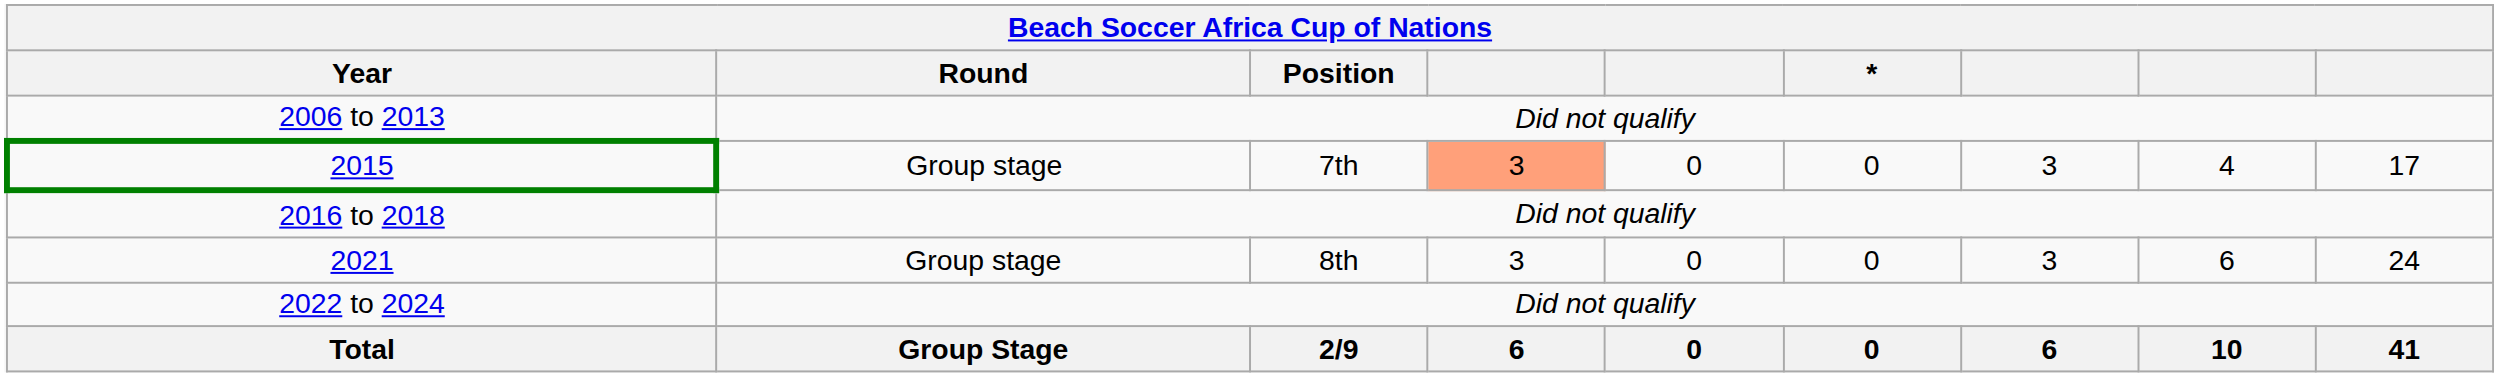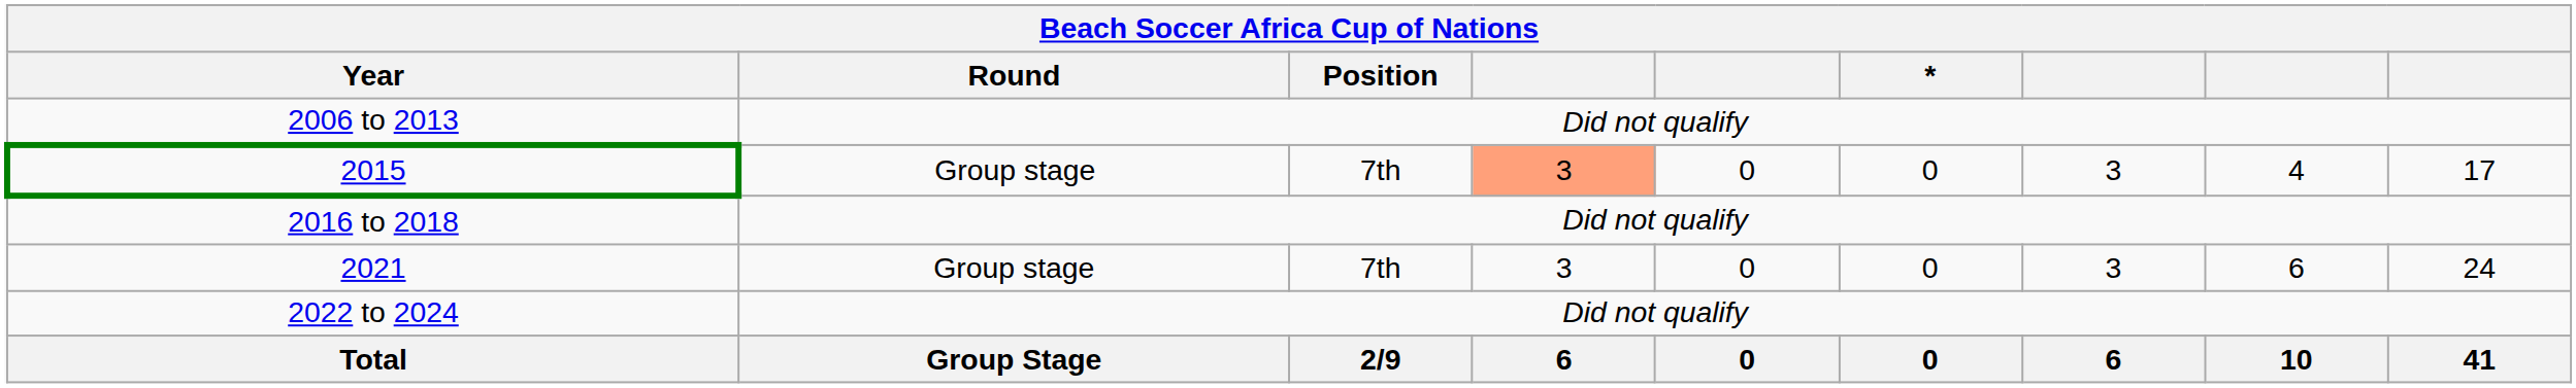2021 | Position: 8th -> 7th
